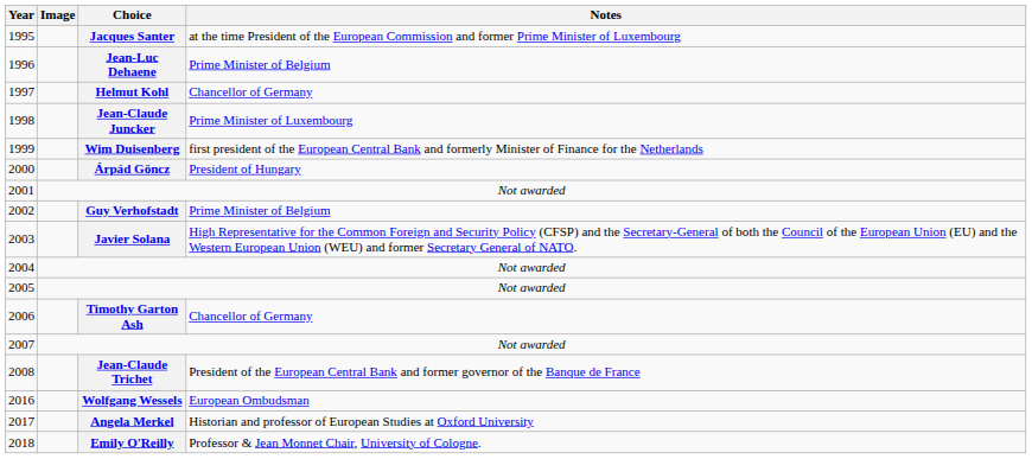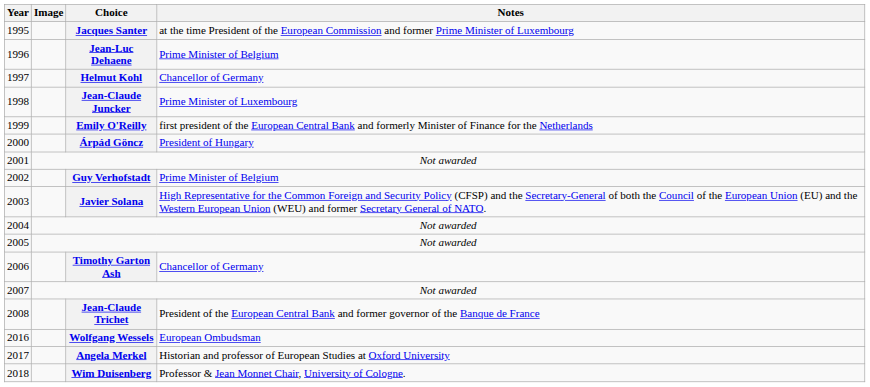1999 | Choice: Wim Duisenberg -> Emily O'Reilly
2018 | Choice: Emily O'Reilly -> Wim Duisenberg
